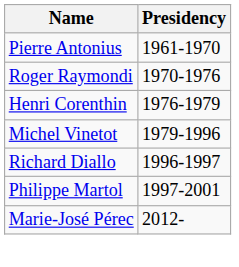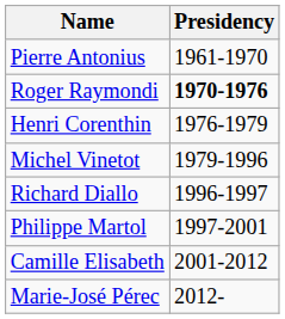Roger Raymondi | Presidency: normal -> bold
+ row: Camille Elisabeth | 2001-2012
